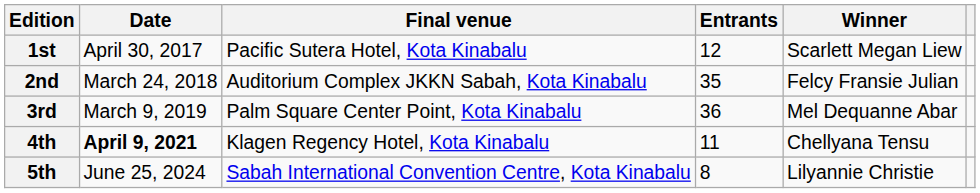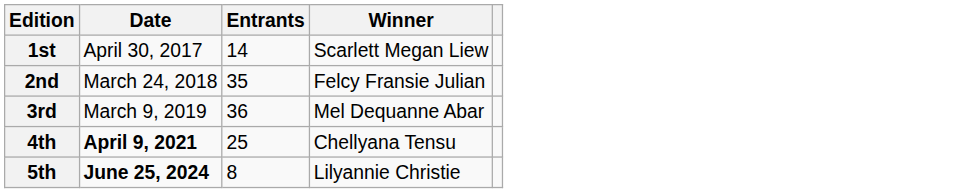- column: Final venue | Pacific Sutera Hotel, Kota Kinabalu | Auditorium Complex JKKN Sabah, Kota Kinabalu | Palm Square Center Point, Kota Kinabalu | Klagen Regency Hotel, Kota Kinabalu | Sabah International Convention Centre, Kota Kinabalu
1st | Entrants: 12 -> 14
4th | Entrants: 11 -> 25
5th | Date: normal -> bold
